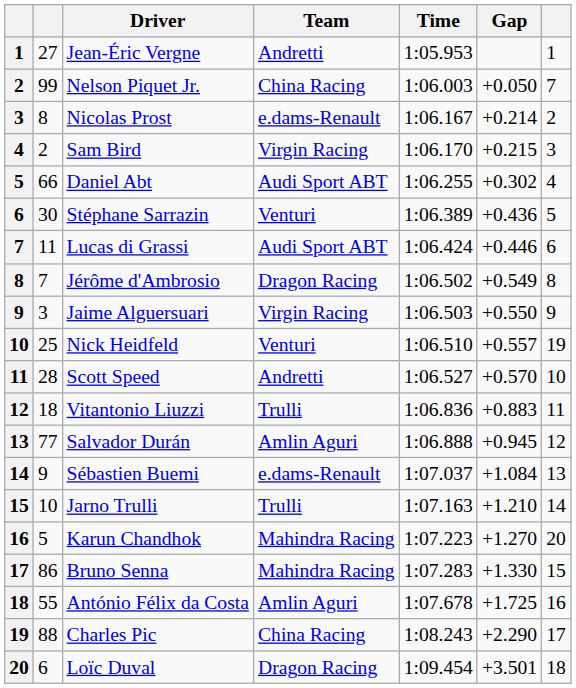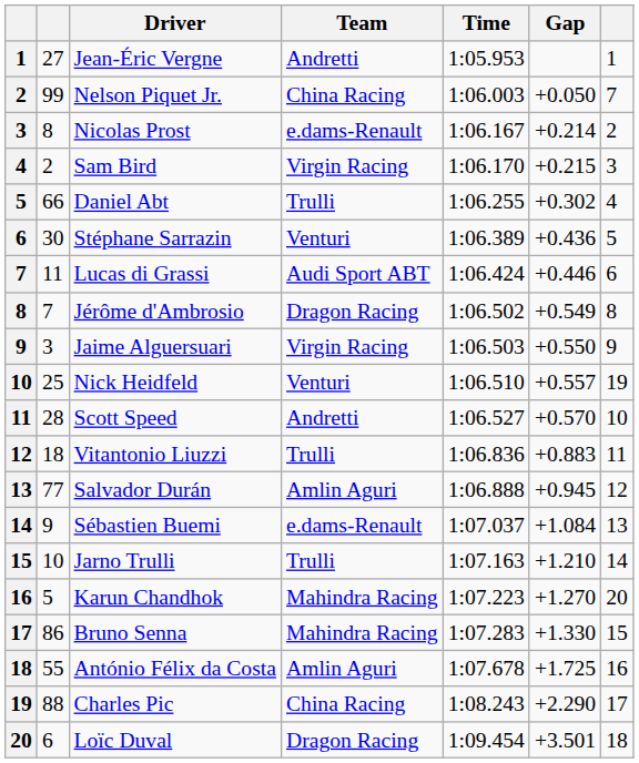Daniel Abt | Team: Audi Sport ABT -> Trulli
